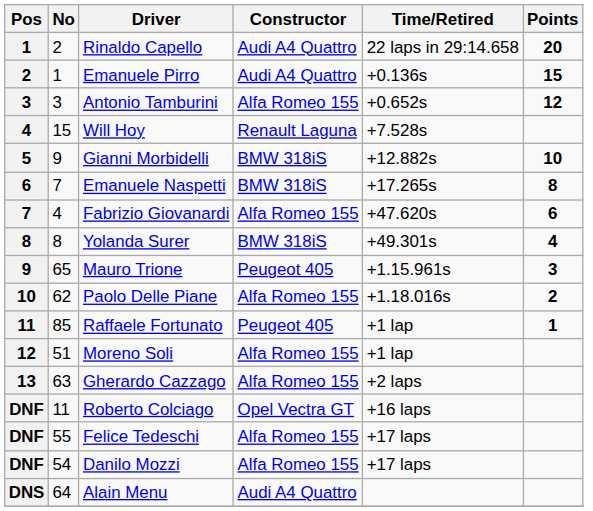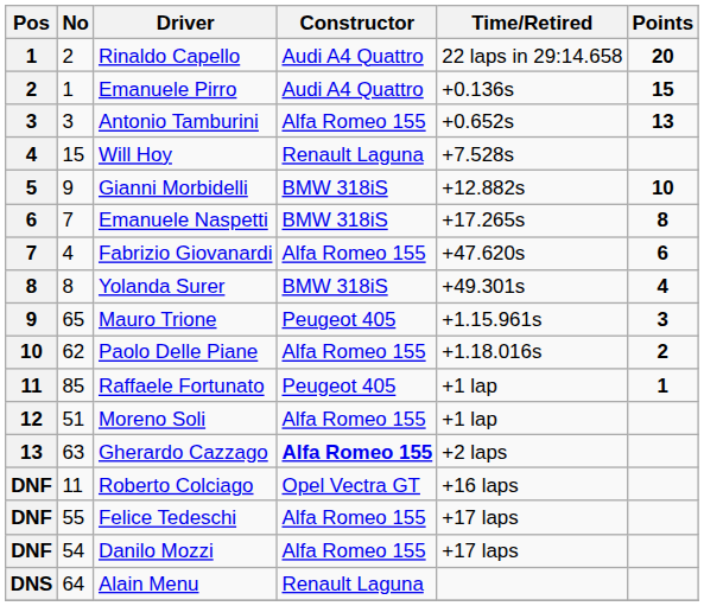Antonio Tamburini | Points: 12 -> 13
Gherardo Cazzago | Constructor: normal -> bold
Alain Menu | Constructor: Audi A4 Quattro -> Renault Laguna
